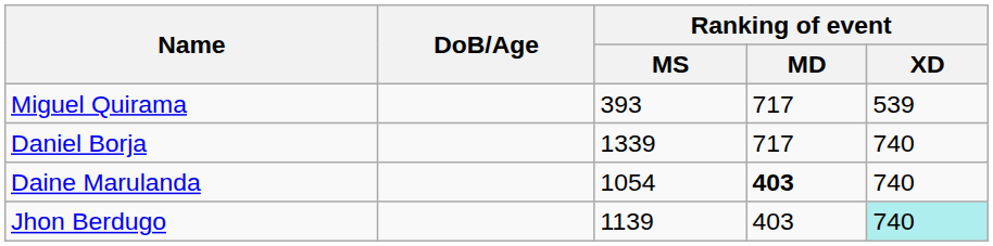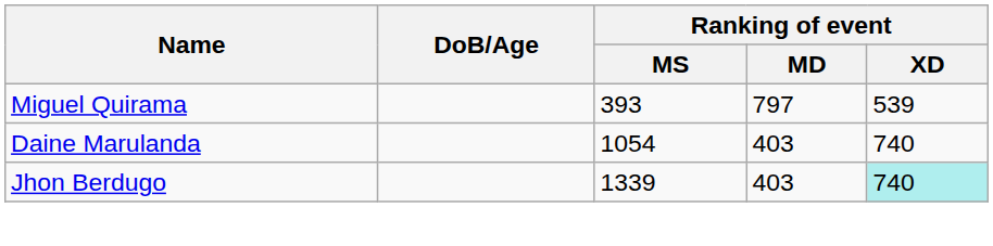Miguel Quirama | Ranking of event / MD: 717 -> 797
- row: Daniel Borja | 1339 | 717 | 740
Daine Marulanda | Ranking of event / MD: bold -> normal
Jhon Berdugo | Ranking of event / MS: 1139 -> 1339
